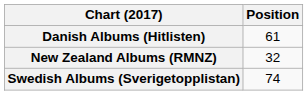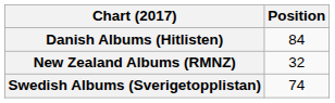Danish Albums (Hitlisten) | Position: 61 -> 84
